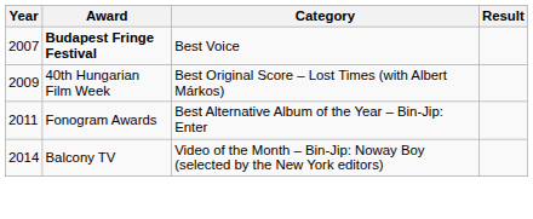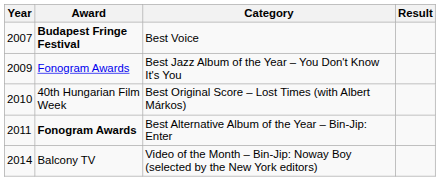+ row: 2009 | Fonogram Awards | Best Jazz Album of the Year – You Don't Know It's You
Best Original Score – Lost Times (with Albert Márkos) | Year: 2009 -> 2010
Best Alternative Album of the Year – Bin-Jip: Enter | Award: normal -> bold
